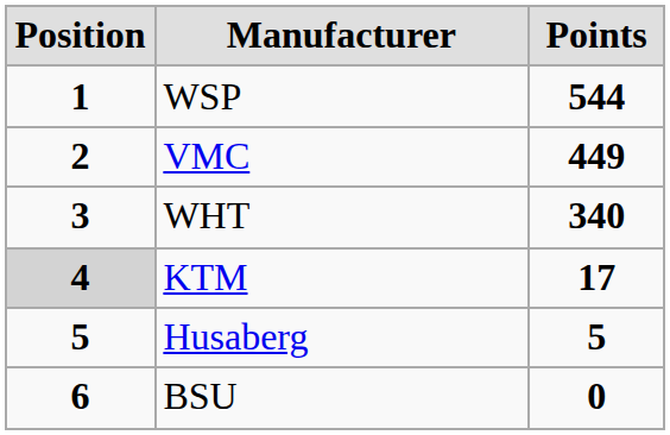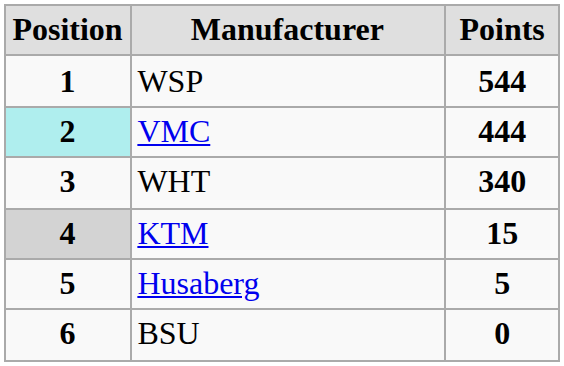VMC | Position: no background -> paleturquoise background
VMC | Points: 449 -> 444
KTM | Points: 17 -> 15
